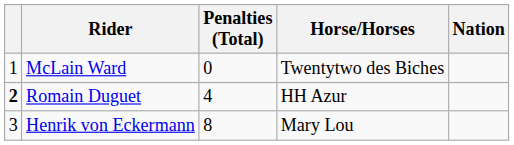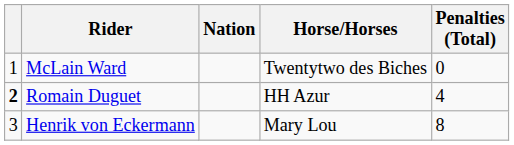columns swapped: Nation <-> Penalties (Total)
